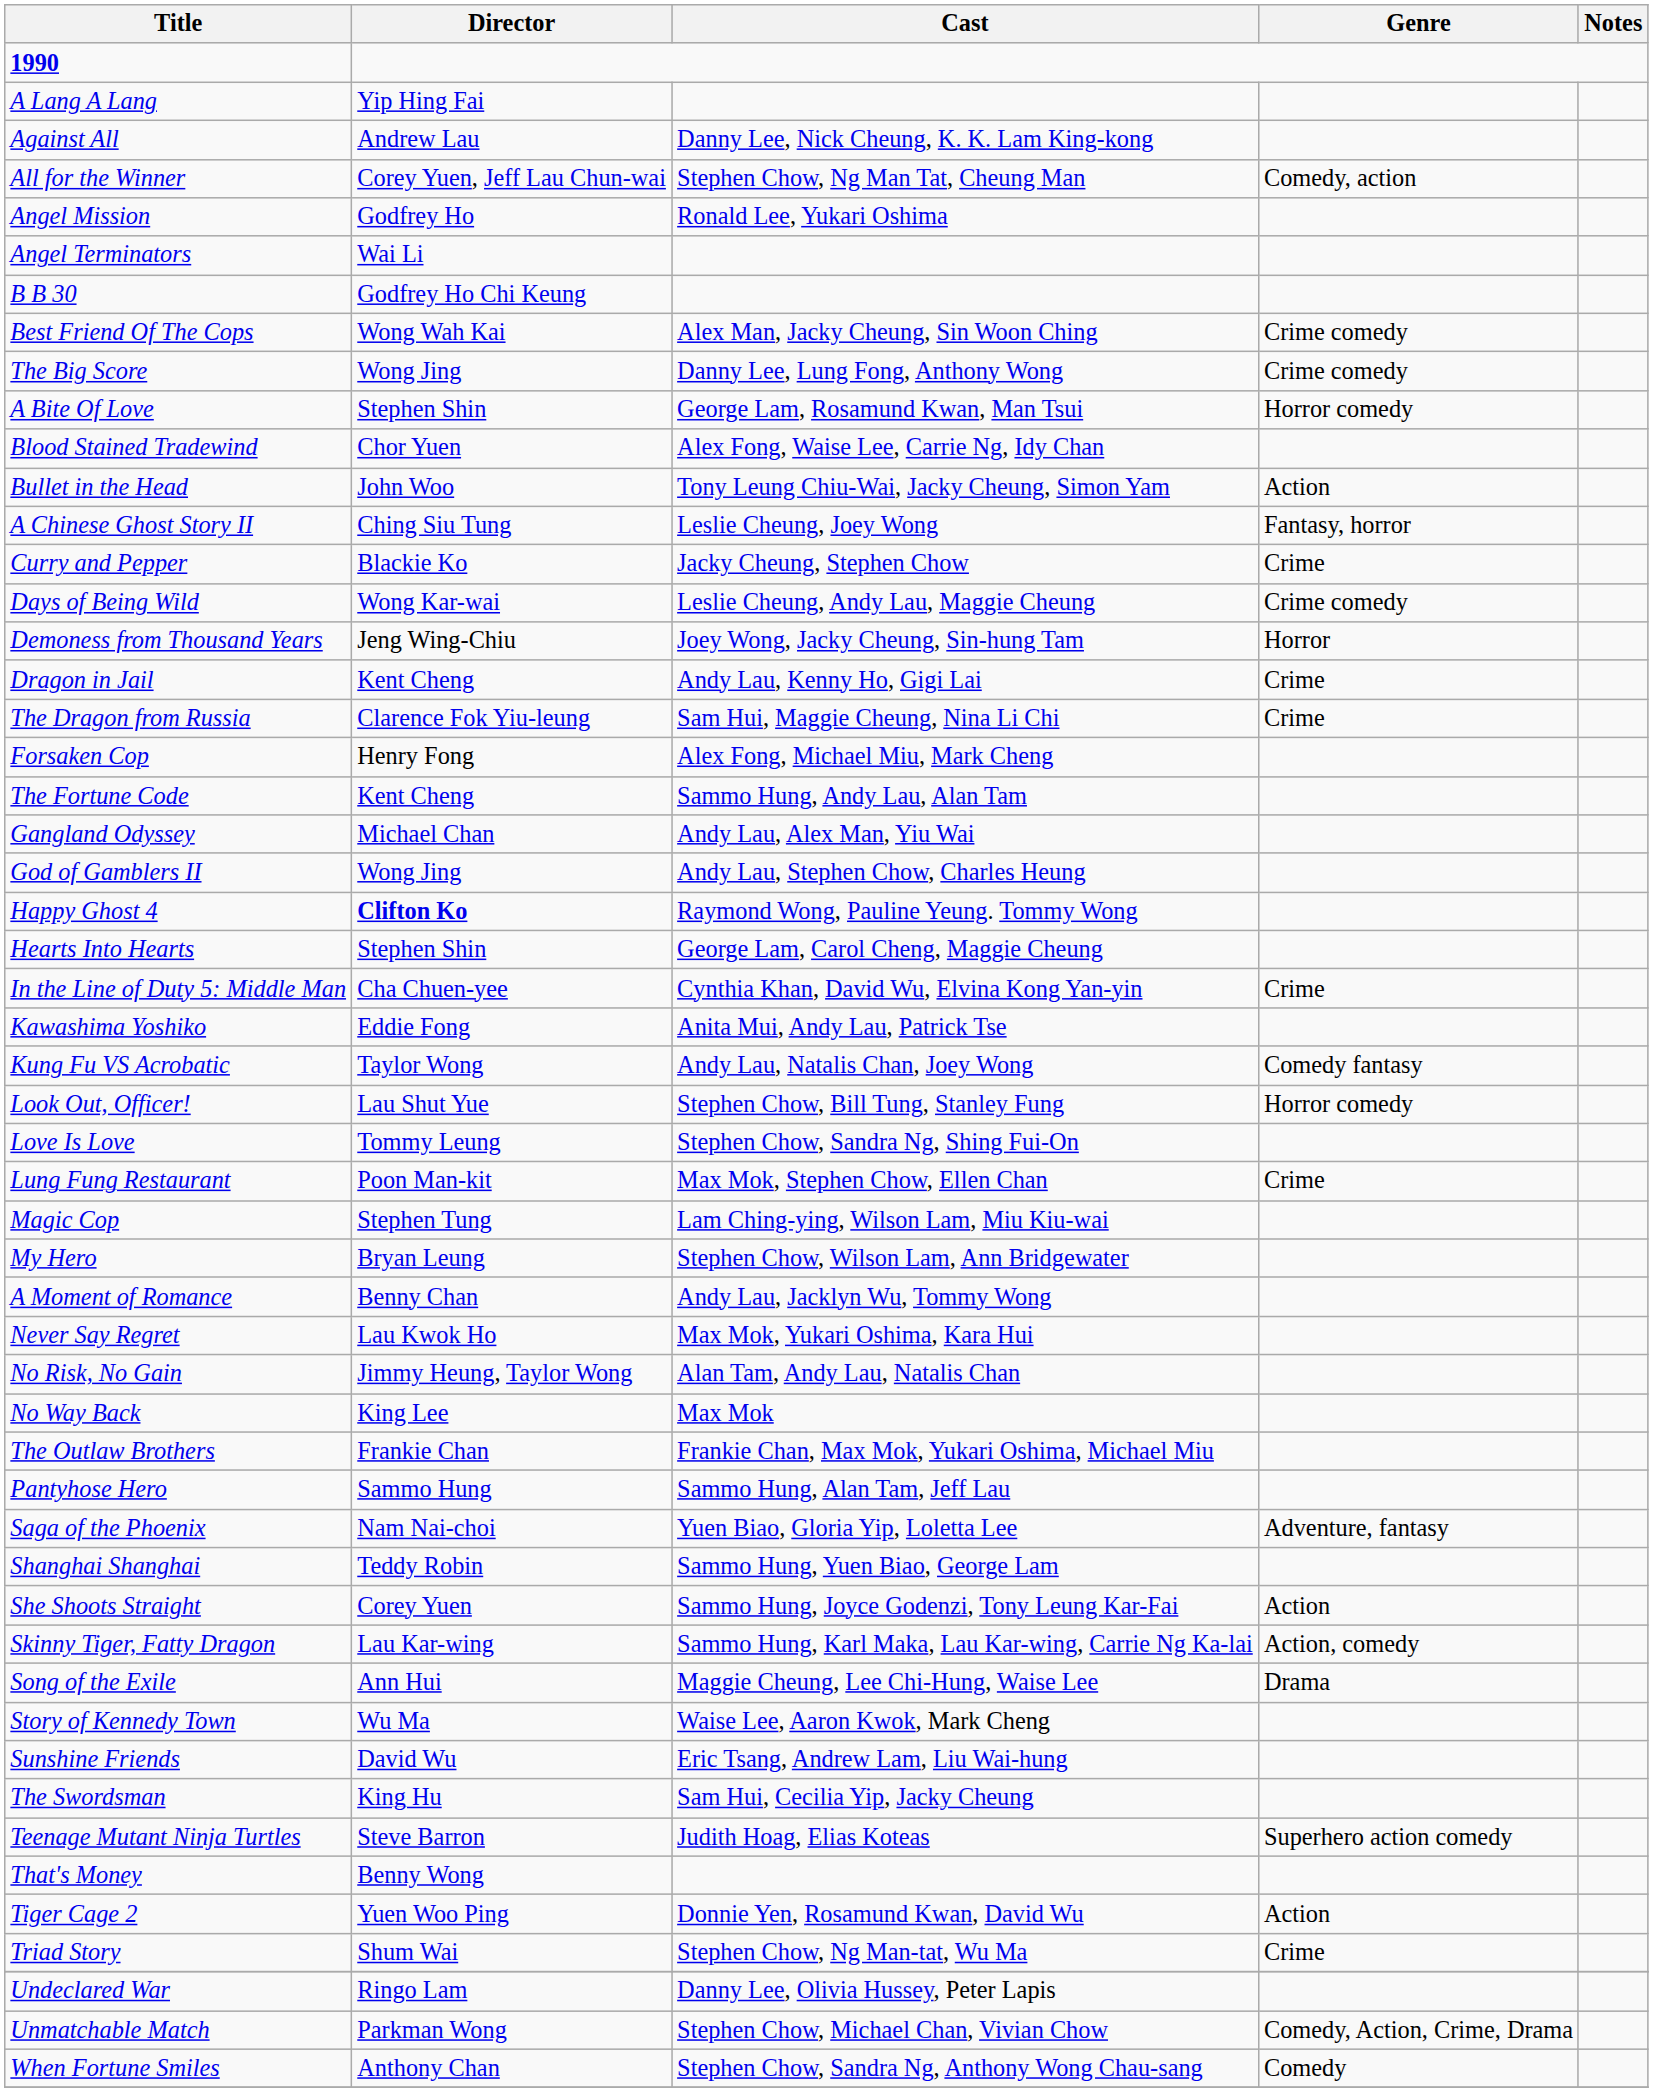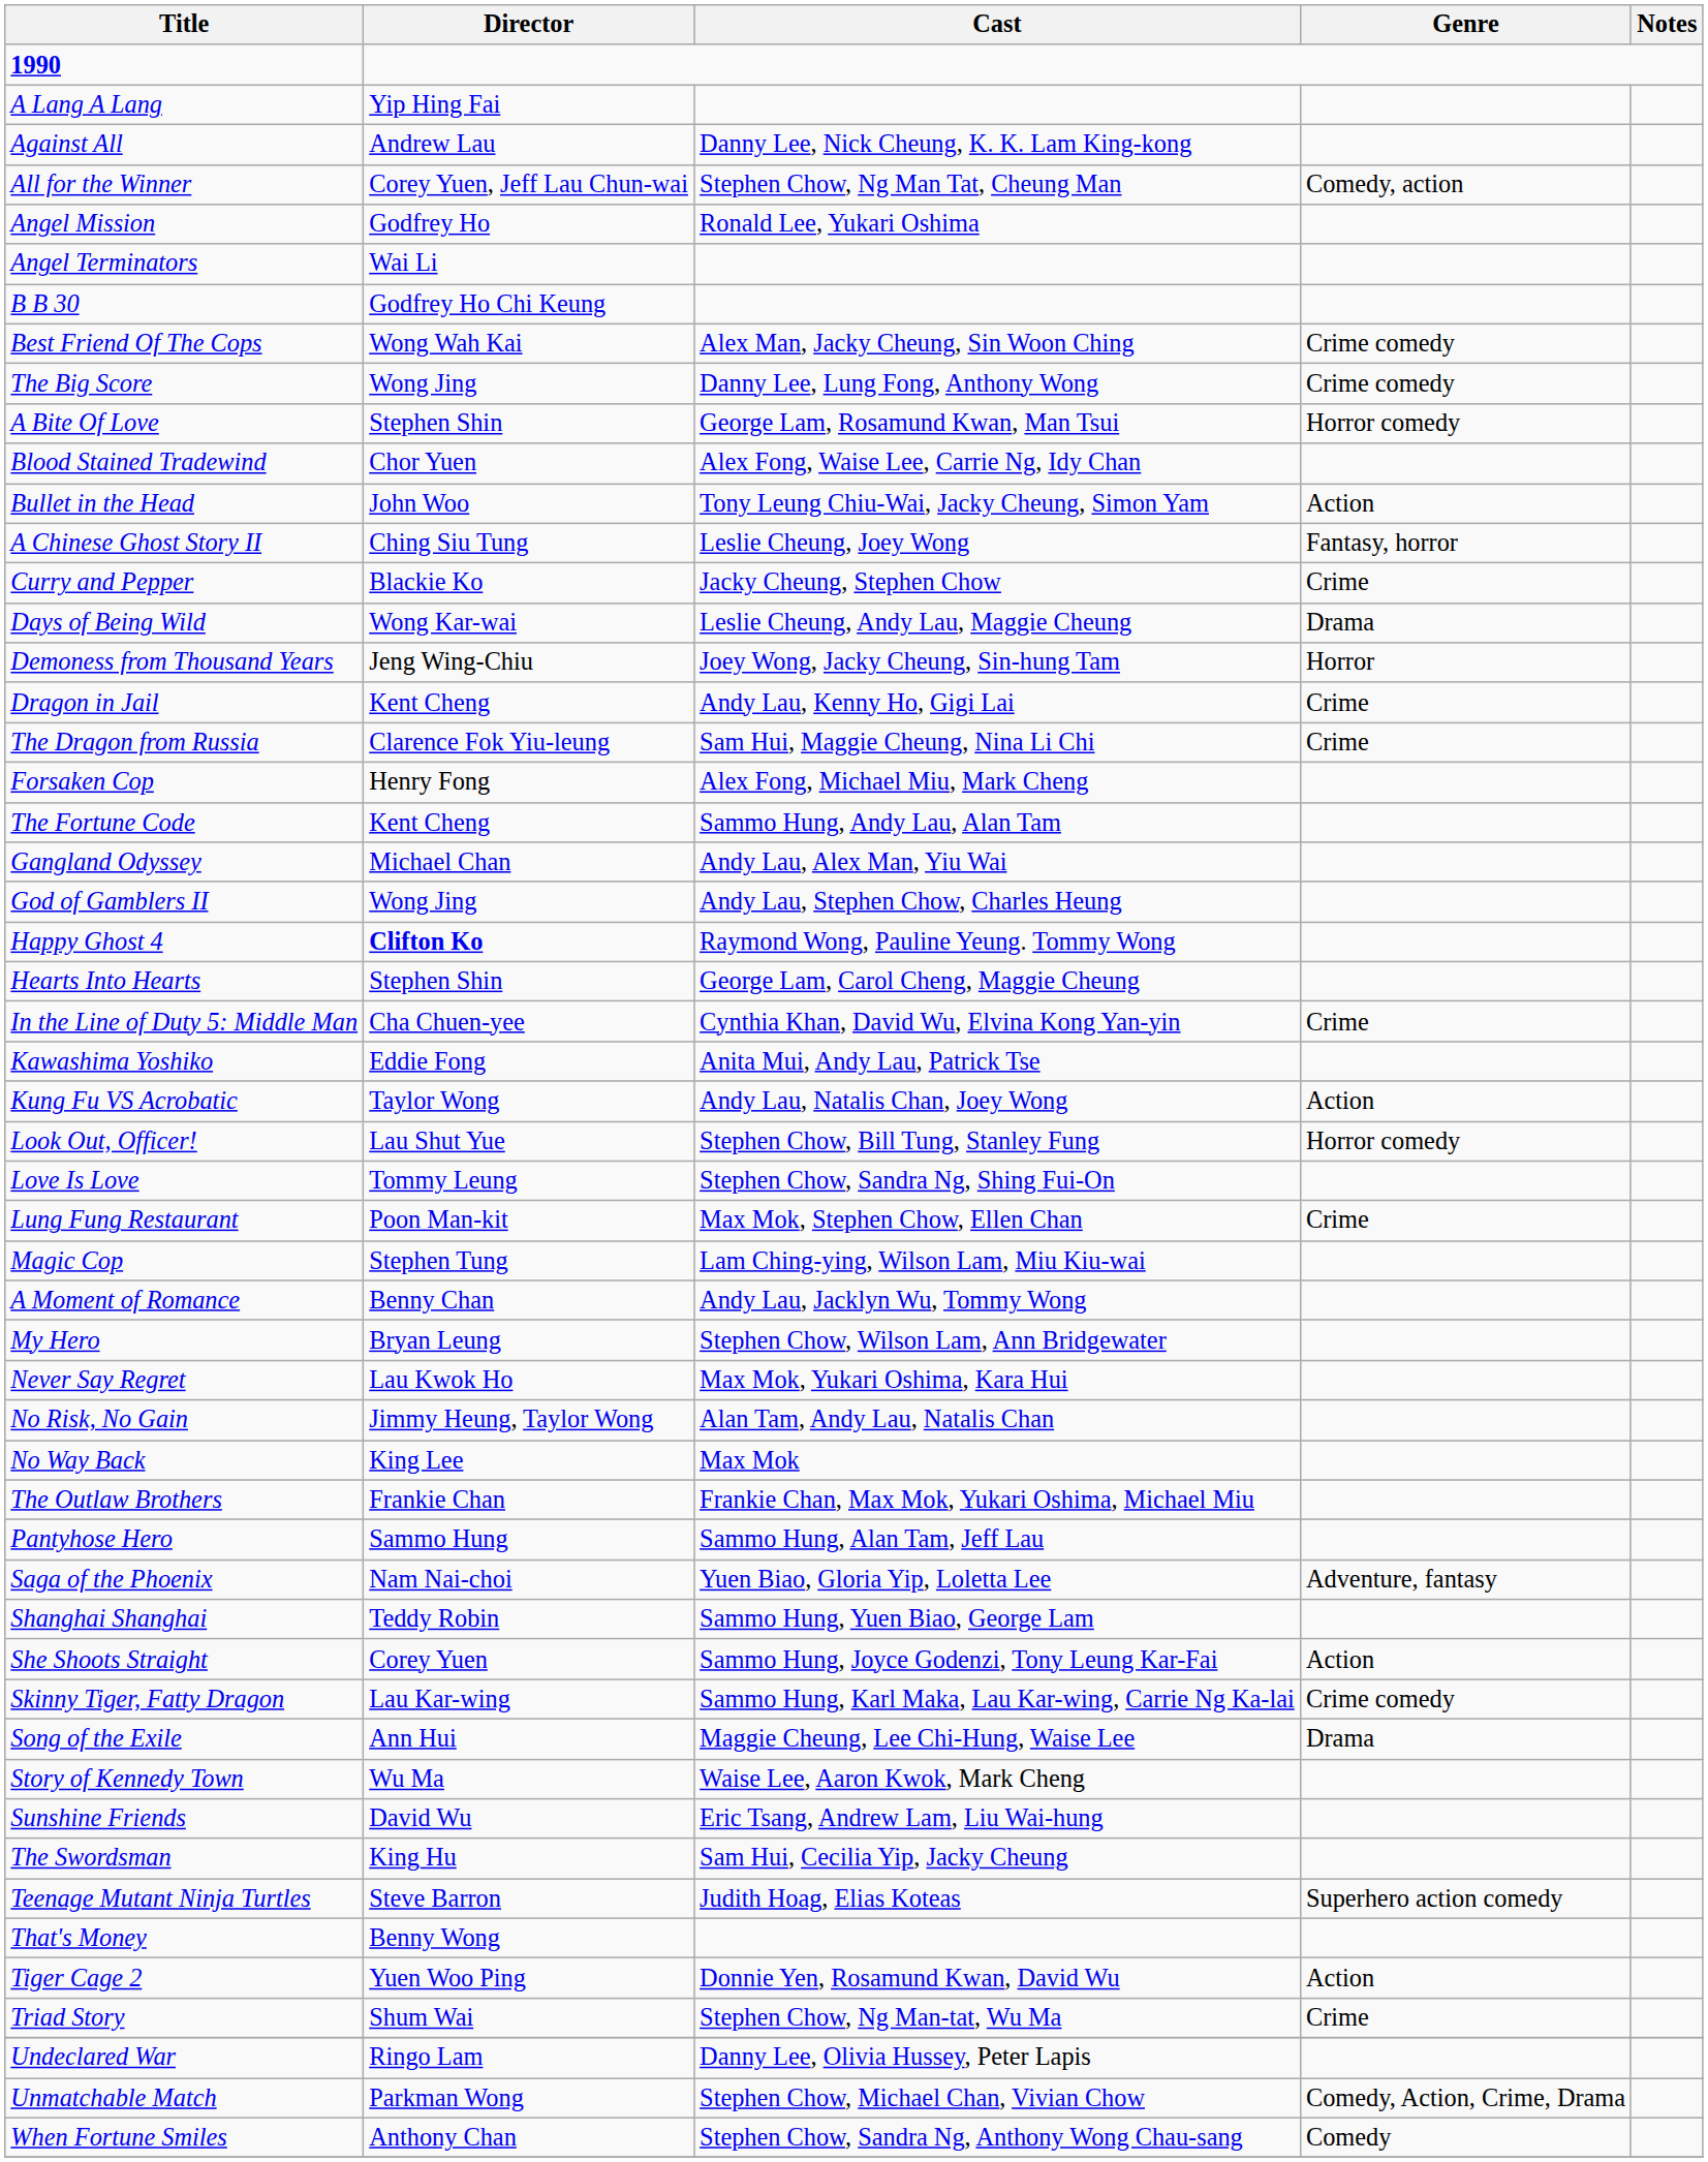Days of Being Wild | Genre: Crime comedy -> Drama
Kung Fu VS Acrobatic | Genre: Comedy fantasy -> Action
rows swapped: A Moment of Romance <-> My Hero
Skinny Tiger, Fatty Dragon | Genre: Action, comedy -> Crime comedy
